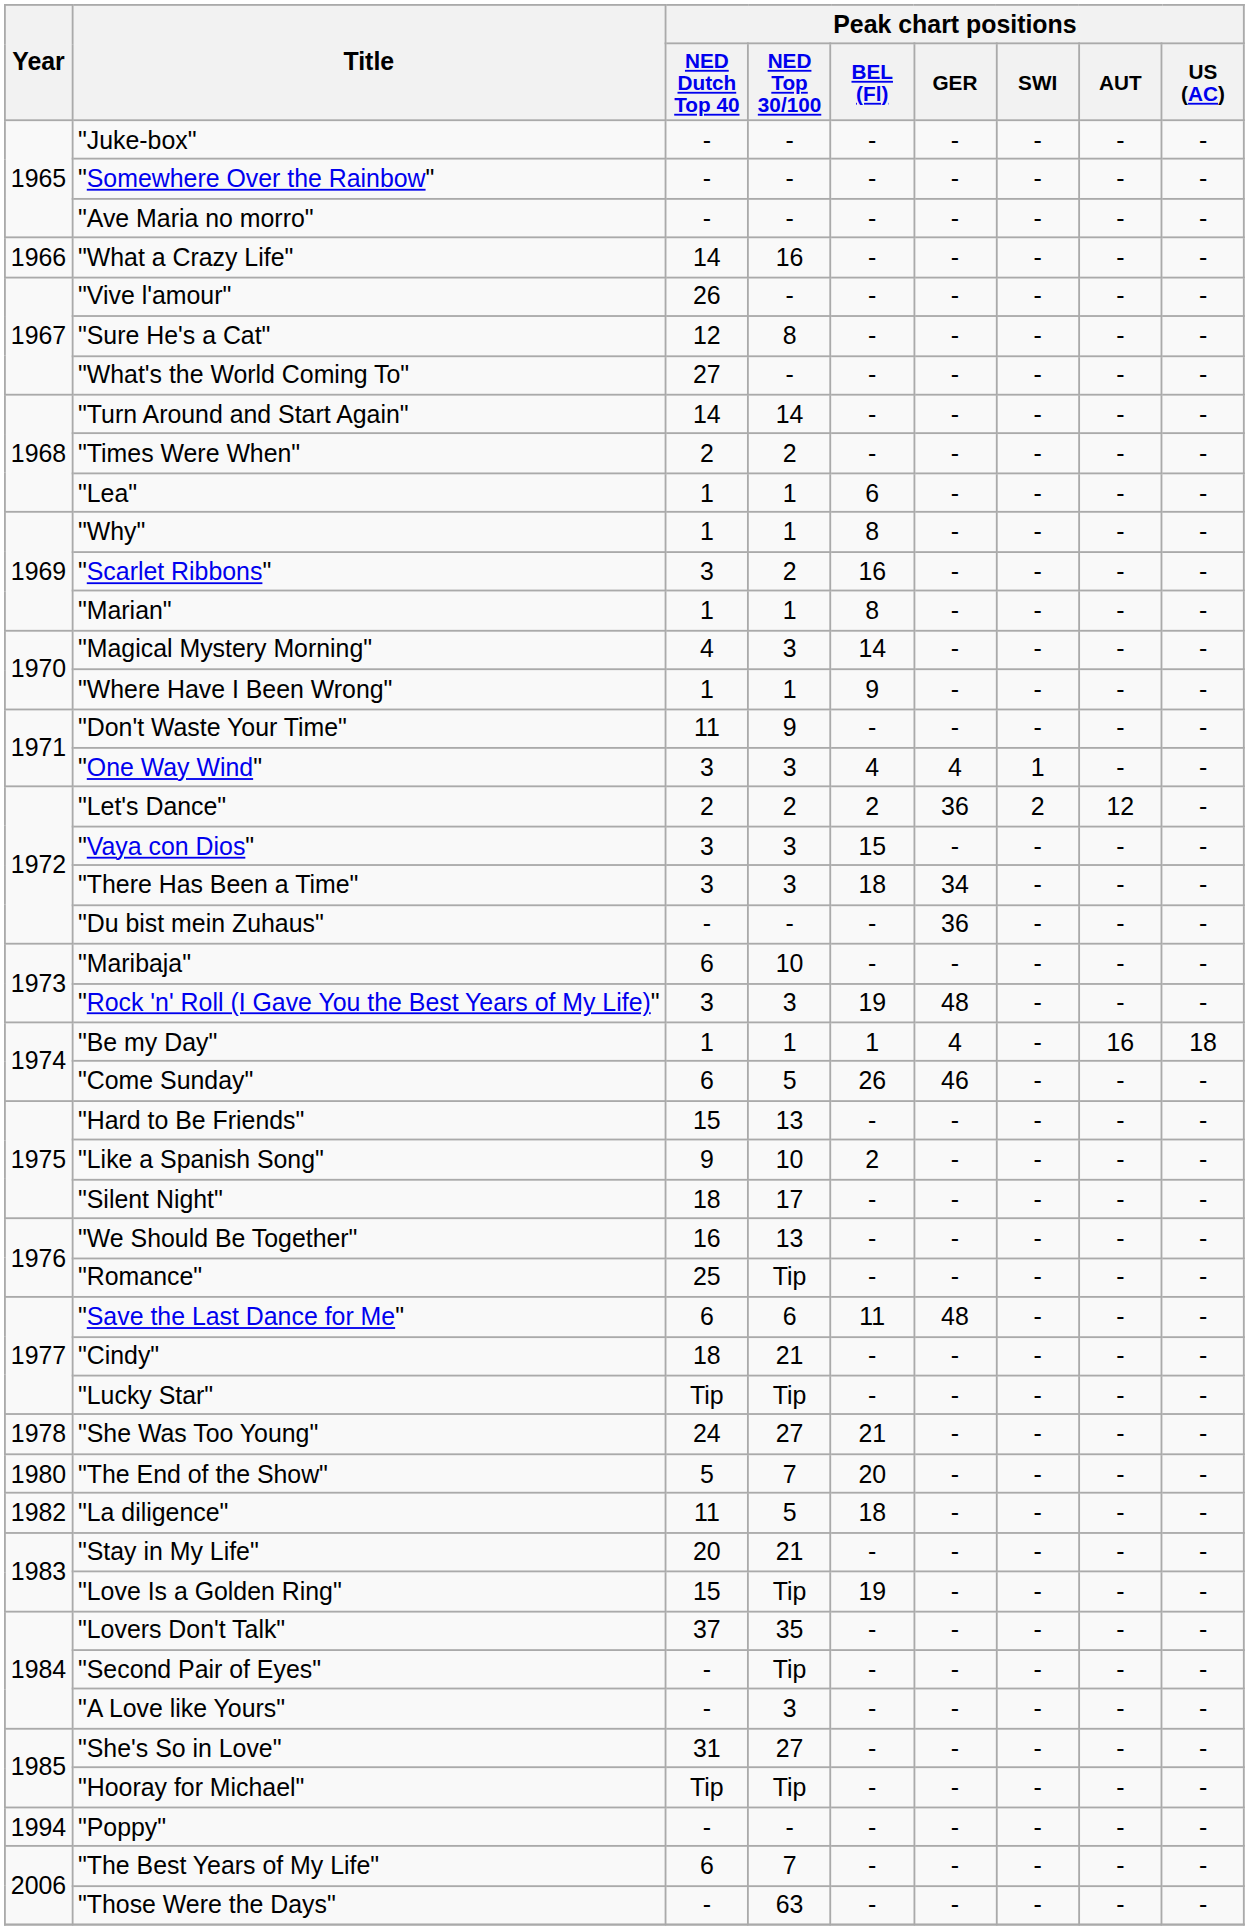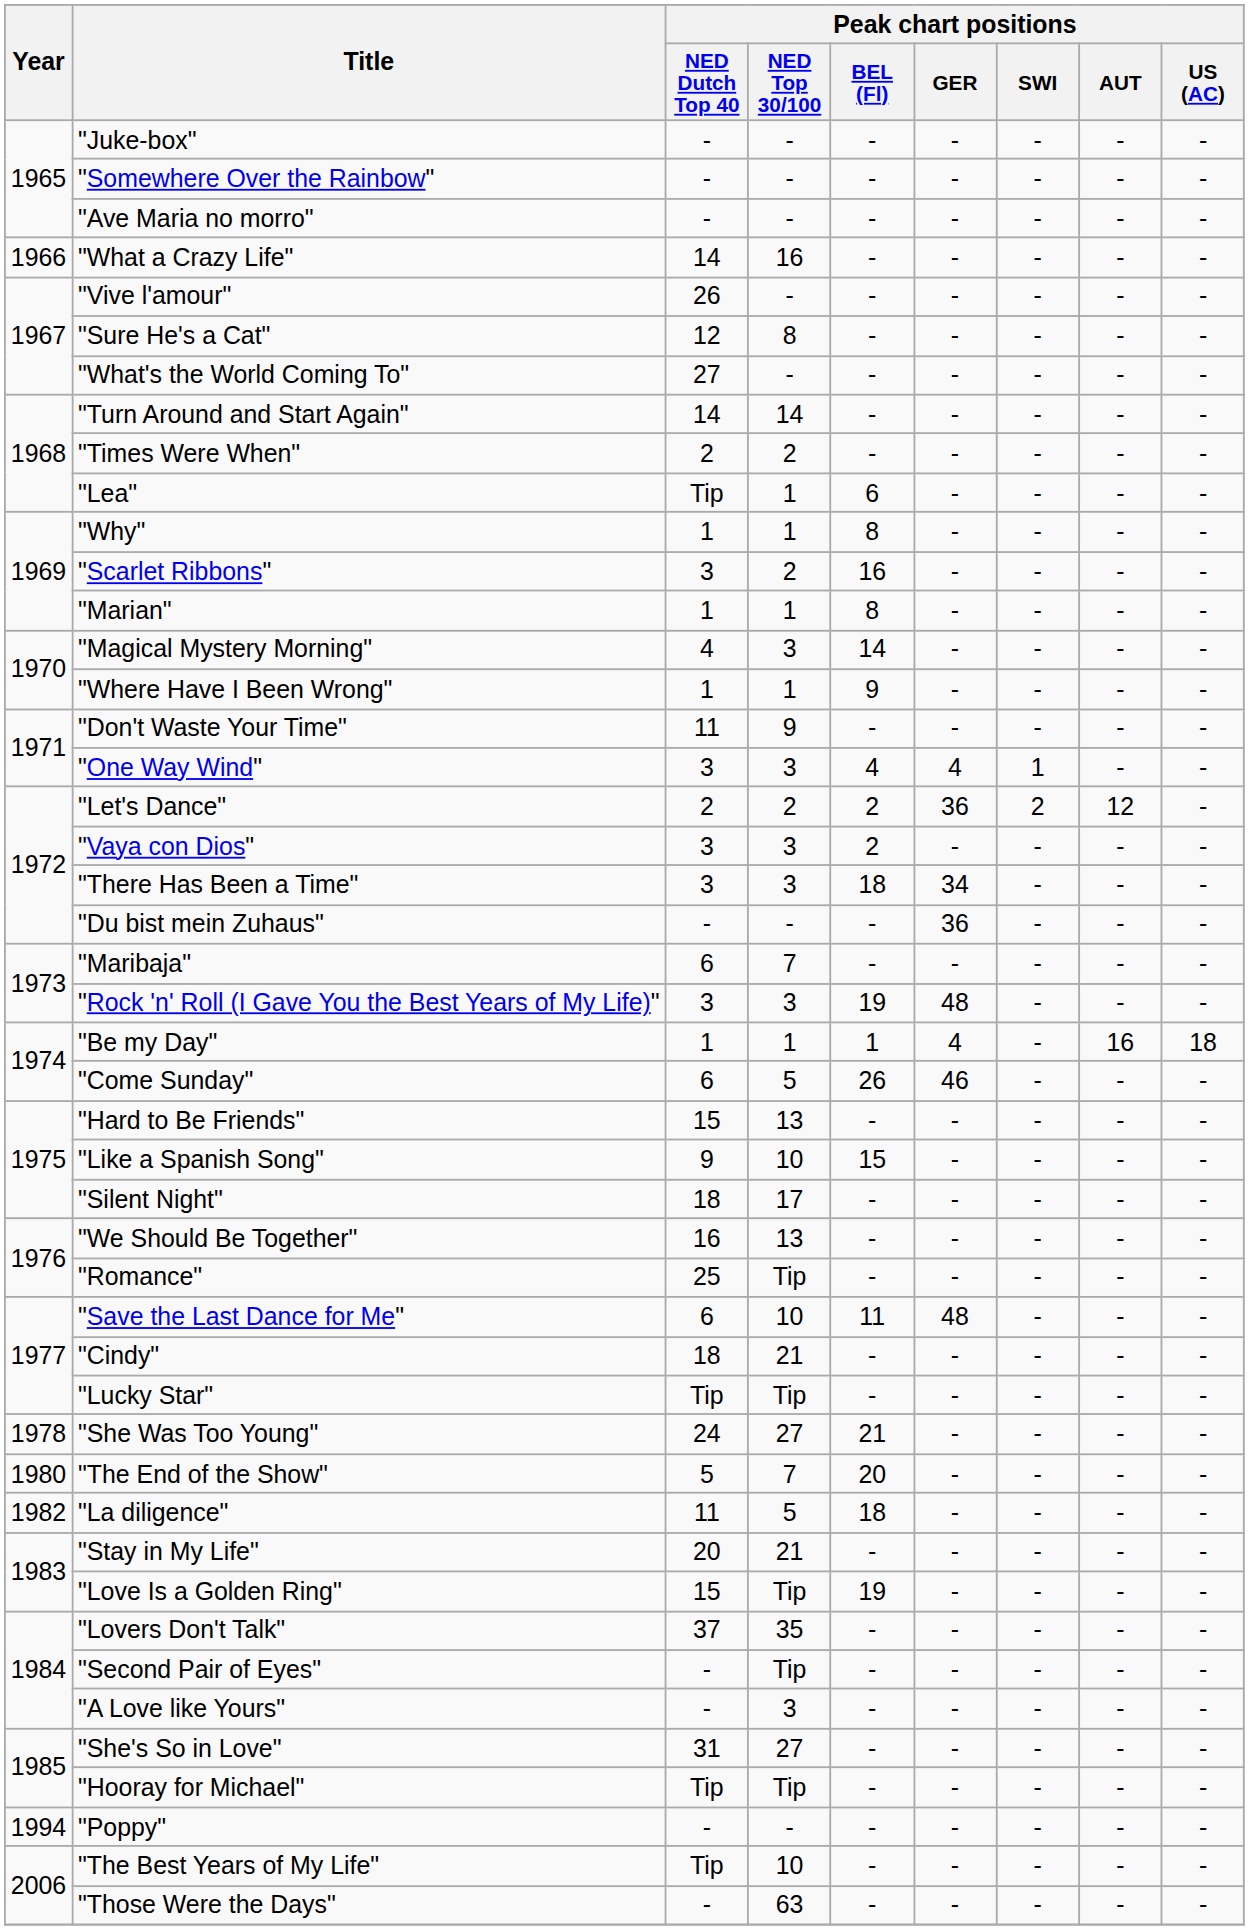"Lea" | Peak chart positions / NED Dutch Top 40: 1 -> Tip
"Vaya con Dios" | Peak chart positions / BEL (Fl): 15 -> 2
"Maribaja" | Peak chart positions / NED Top 30/100: 10 -> 7
"Like a Spanish Song" | Peak chart positions / BEL (Fl): 2 -> 15
"Save the Last Dance for Me" | Peak chart positions / NED Top 30/100: 6 -> 10
"The Best Years of My Life" | Peak chart positions / NED Dutch Top 40: 6 -> Tip
"The Best Years of My Life" | Peak chart positions / NED Top 30/100: 7 -> 10
